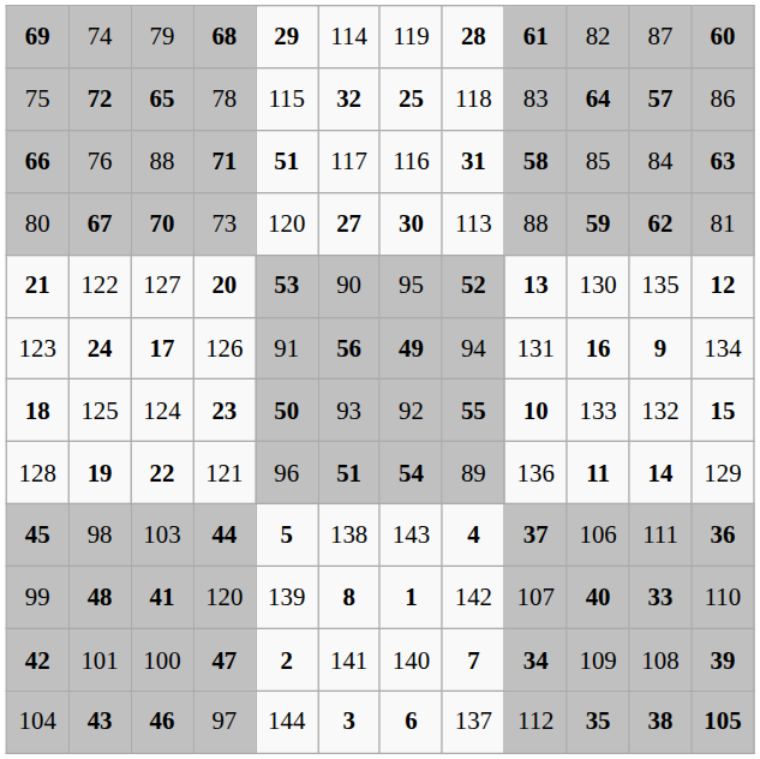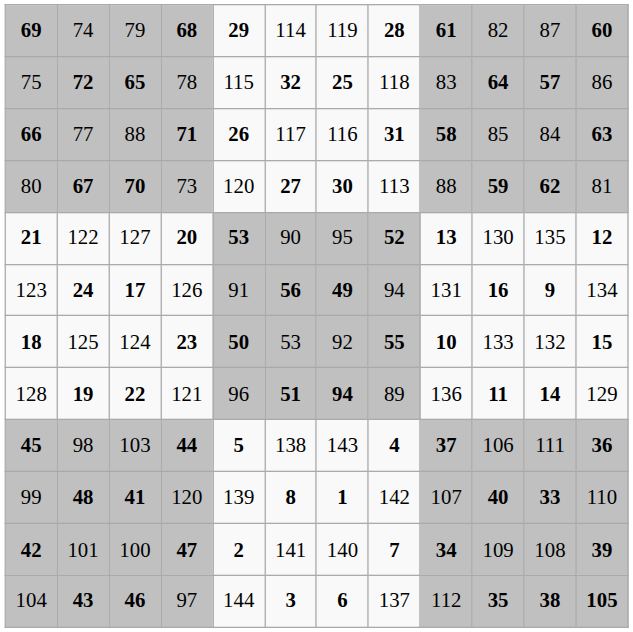66 | column 2: 76 -> 77
66 | column 5: 51 -> 26
18 | column 6: 93 -> 53
128 | column 7: 54 -> 94
